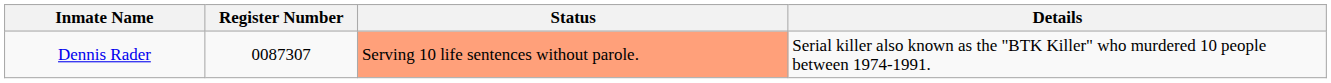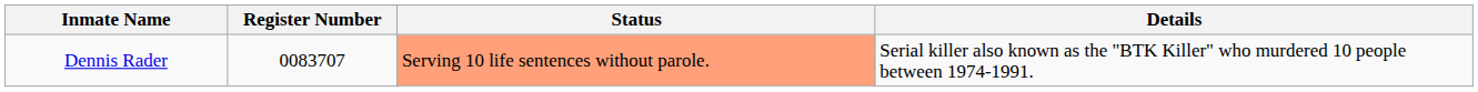Dennis Rader | Register Number: 0087307 -> 0083707
